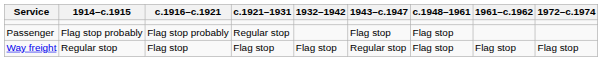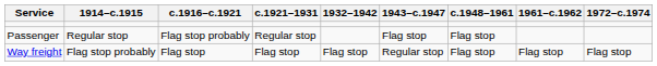Passenger | 1914–c.1915: Flag stop probably -> Regular stop
Way freight | 1914–c.1915: Regular stop -> Flag stop probably
